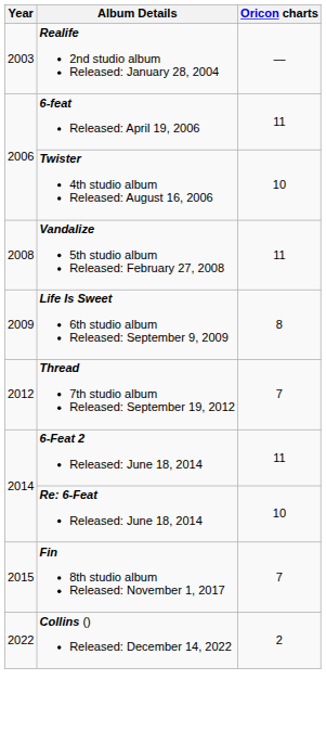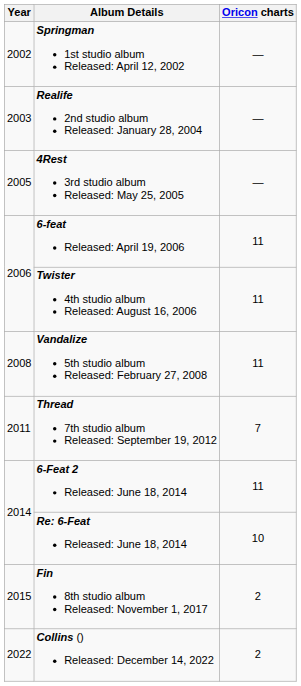+ row: 2002 | Springman 1st studio album Released: April 12, 2002 | —
+ row: 2005 | 4Rest 3rd studio album Released: May 25, 2005 | —
Twister 4th studio album Released: August 16, 2006 | Oricon charts: 10 -> 11
- row: 2009 | Life Is Sweet 6th studio album Released: September 9, 2009 | 8
Thread 7th studio album Released: September 19, 2012 | Year: 2012 -> 2011
Fin 8th studio album Released: November 1, 2017 | Oricon charts: 7 -> 2
